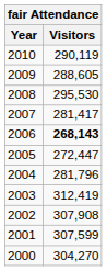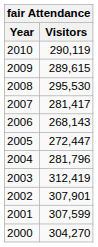2009 | Visitors: 288,605 -> 289,615
2006 | Visitors: bold -> normal
2002 | Visitors: 307,908 -> 307,901
